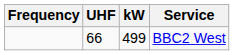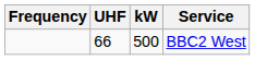BBC2 West | kW: 499 -> 500
